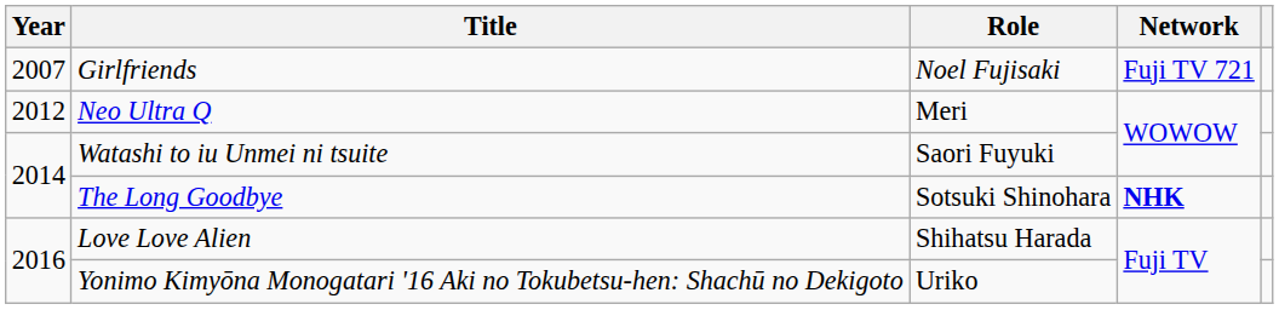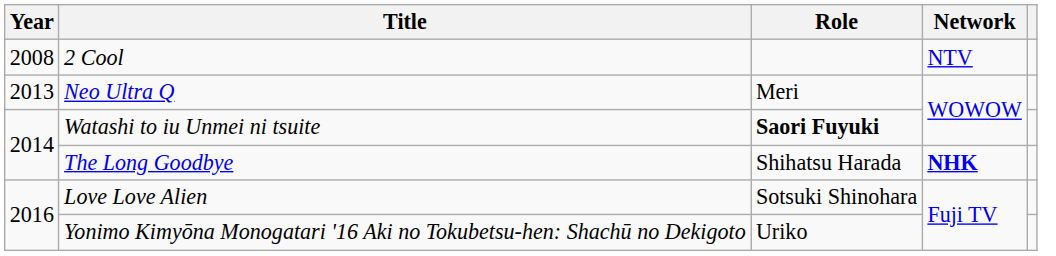- row: 2007 | Girlfriends | Noel Fujisaki | Fuji TV 721
+ row: 2008 | 2 Cool | NTV
Neo Ultra Q | Year: 2012 -> 2013
Watashi to iu Unmei ni tsuite | Role: normal -> bold
The Long Goodbye | Role: Sotsuki Shinohara -> Shihatsu Harada
Love Love Alien | Role: Shihatsu Harada -> Sotsuki Shinohara
